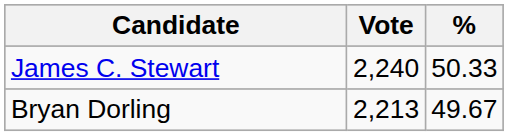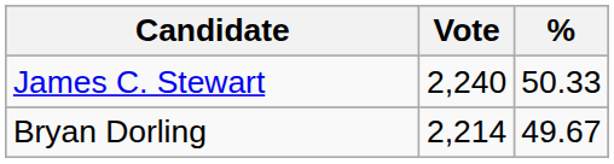Bryan Dorling | Vote: 2,213 -> 2,214
